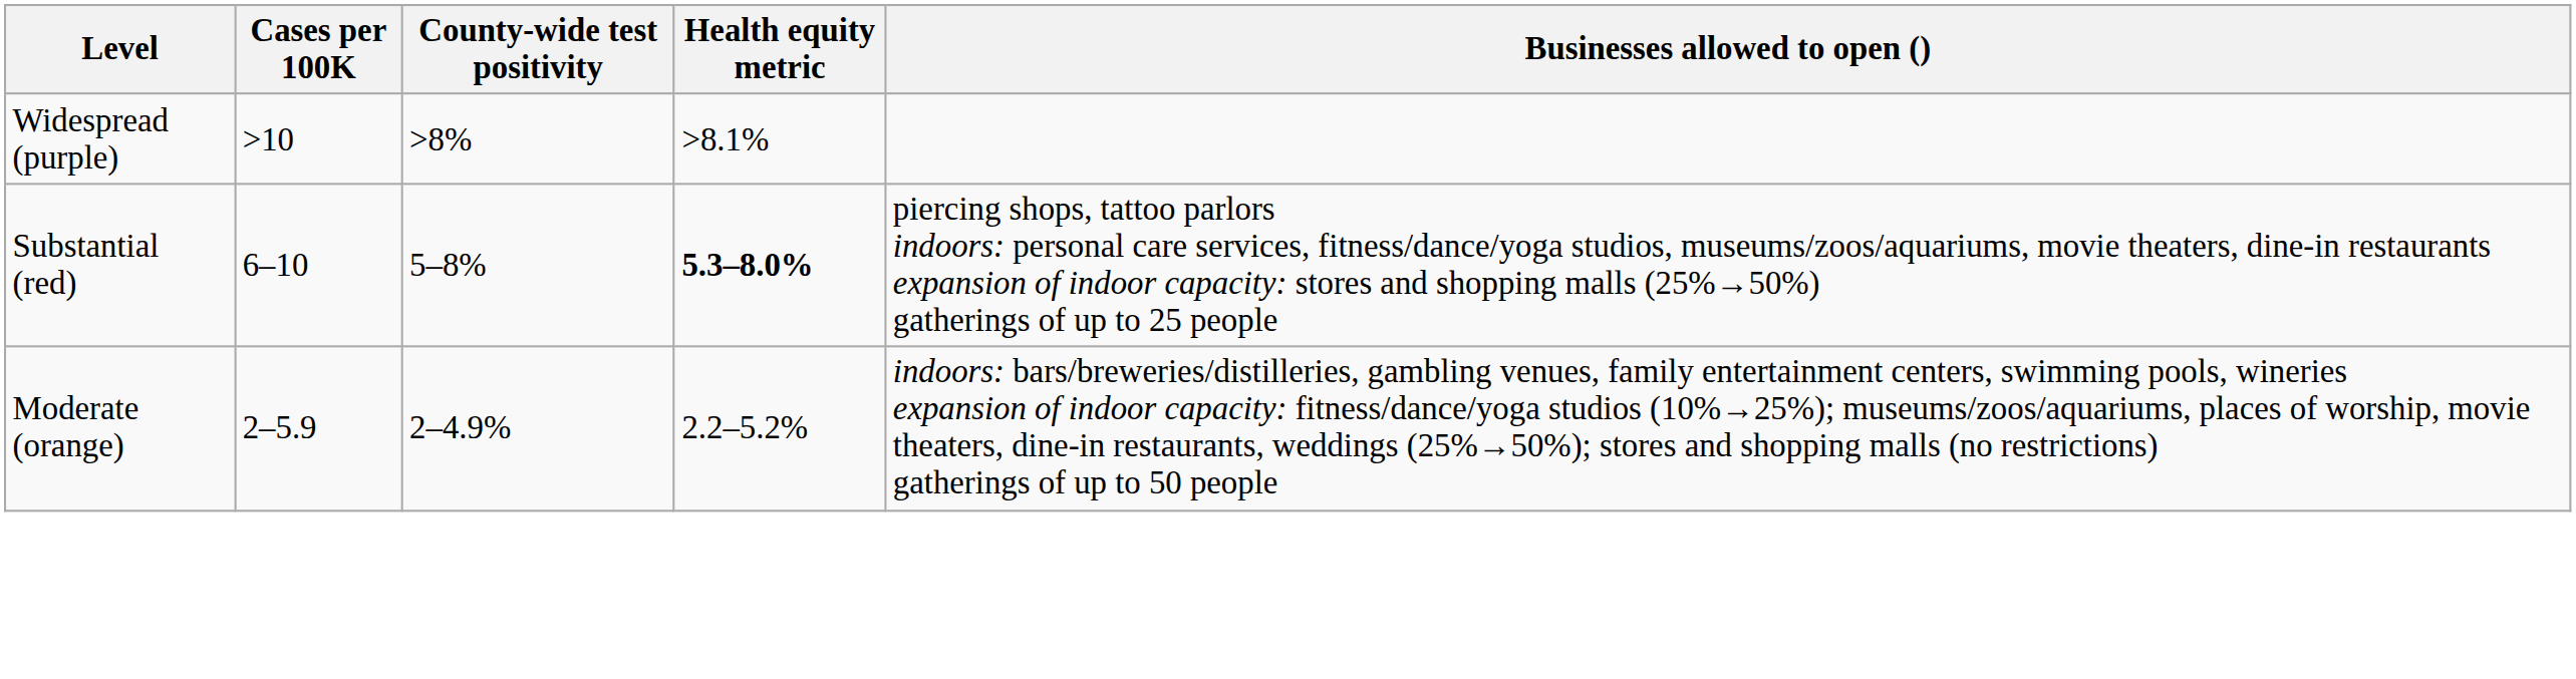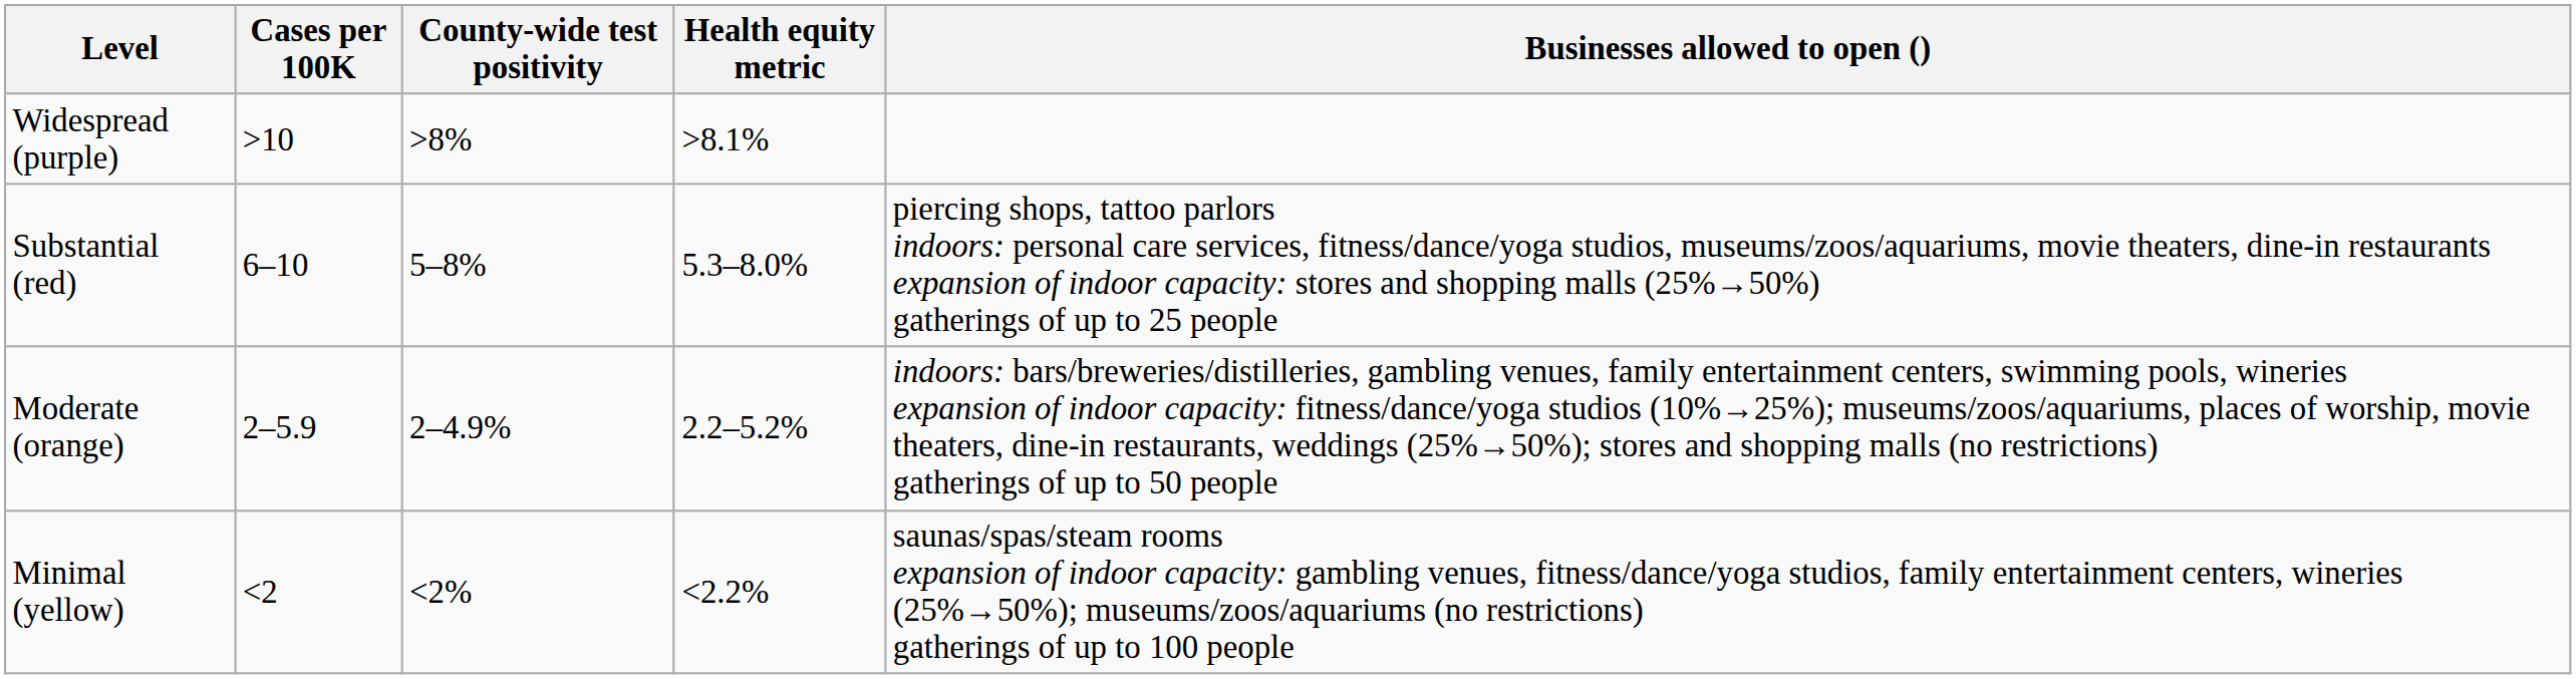Substantial (red) | Health equity metric: bold -> normal
+ row: Minimal (yellow) | <2 | <2% | <2.2% | saunas/spas/steam rooms expansion of indoor capacity: gambling venues, fitness/dance/yoga studios, family entertainment centers, wineries (25%→50%); museums/zoos/aquariums (no restrictions) gatherings of up to 100 people
